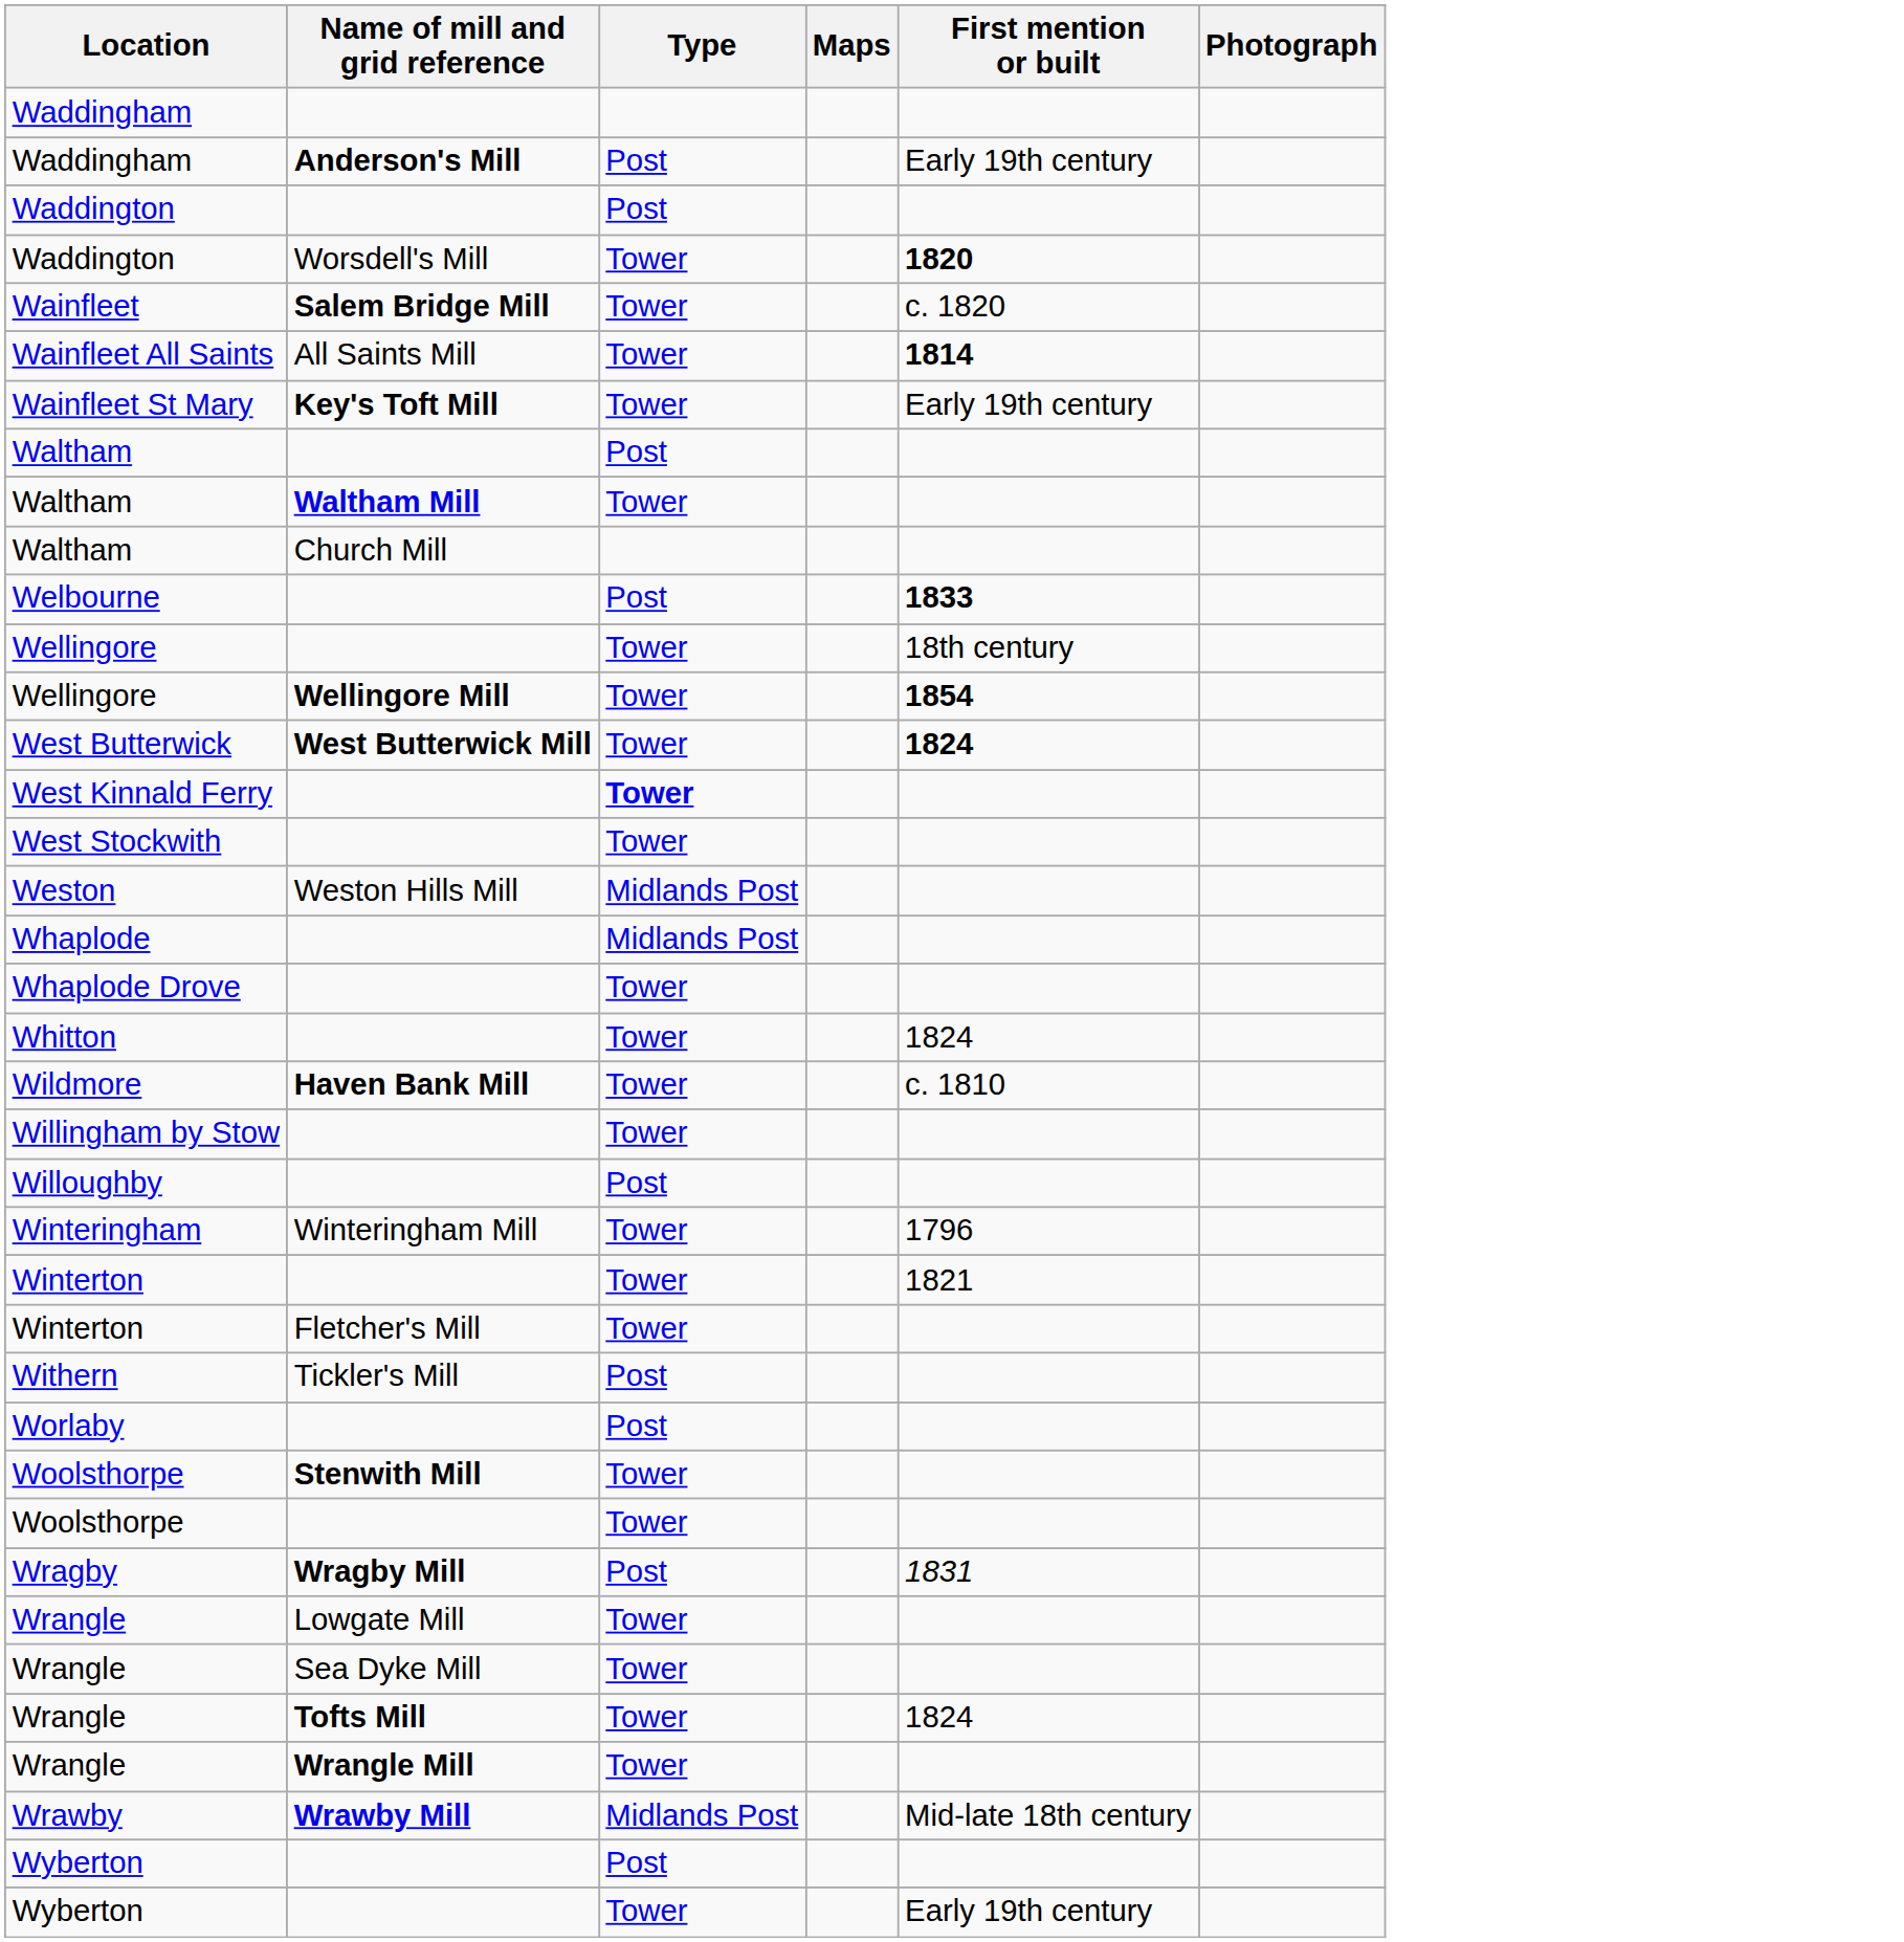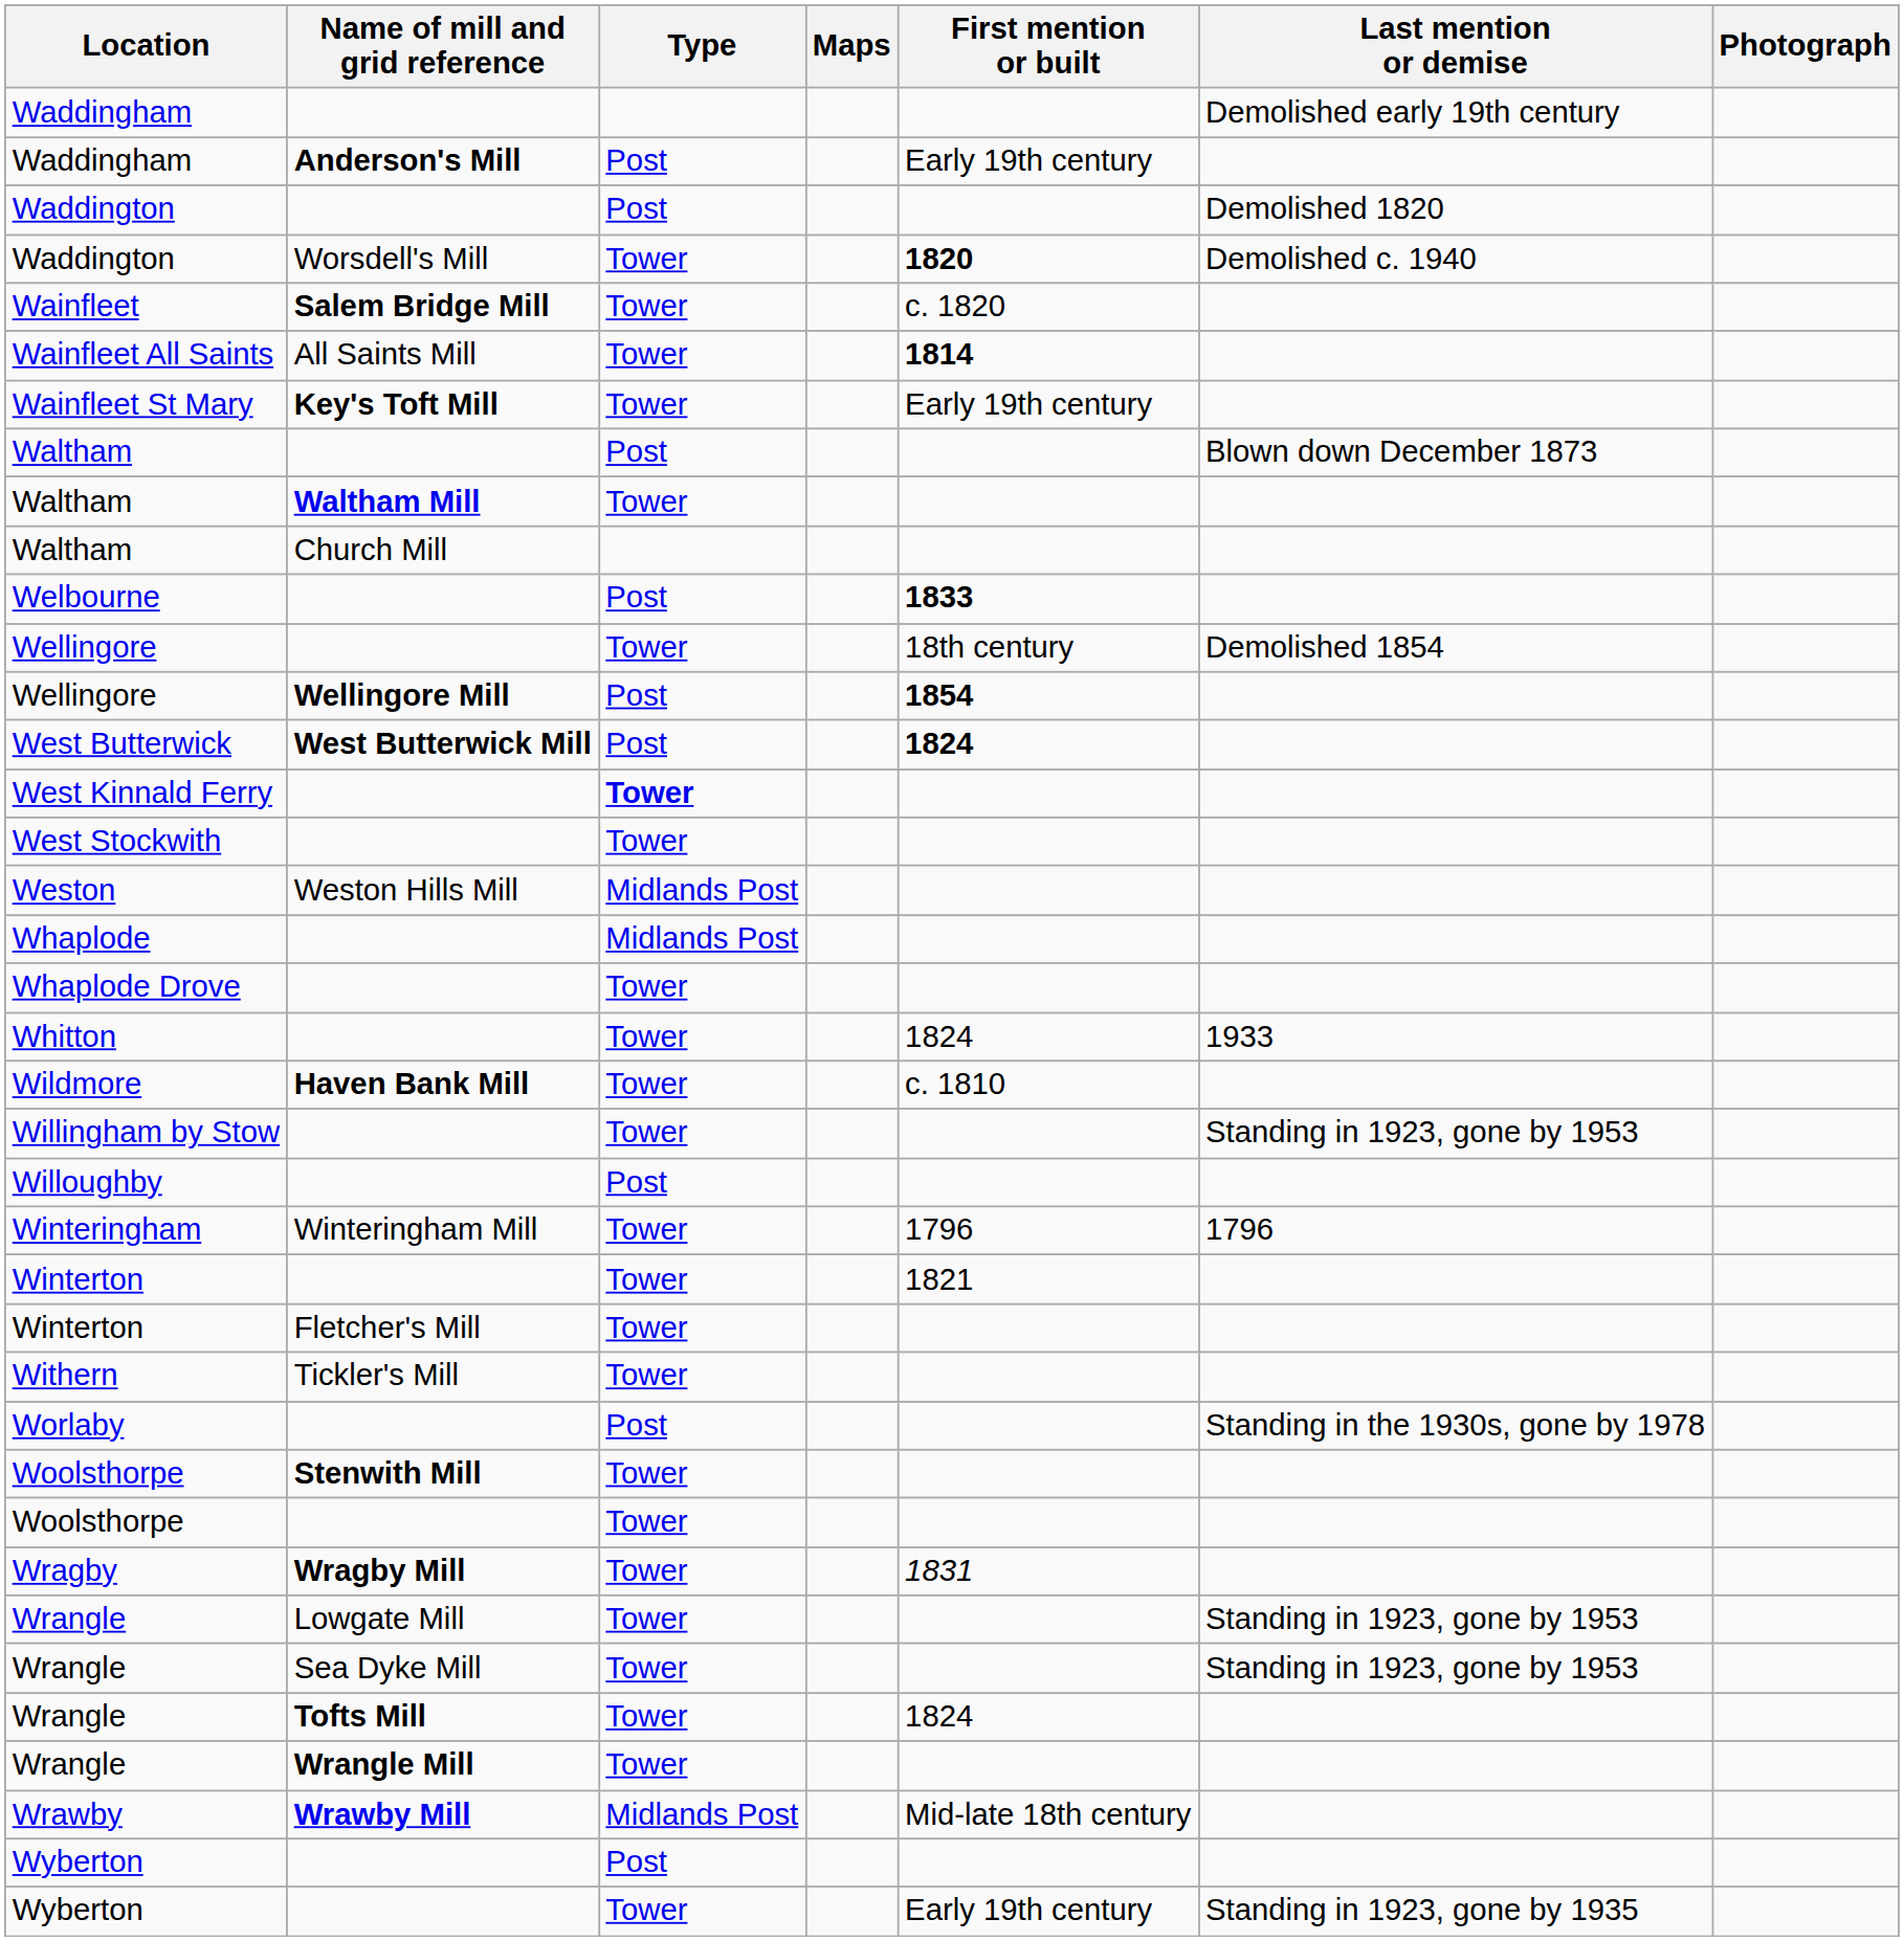+ column: Last mention or demise | Demolished early 19th century | Demolished 1820 | Demolished c. 1940 | Blown down December 1873 | Demolished 1854 | 1933 | Standing in 1923, gone by 1953 | 1796 | Standing in the 1930s, gone by 1978 | Standing in 1923, gone by 1953 | Standing in 1923, gone by 1953 | Standing in 1923, gone by 1935
Wellingore / Wellingore Mill | Type: Tower -> Post
West Butterwick | Type: Tower -> Post
Withern | Type: Post -> Tower
Wragby | Type: Post -> Tower
